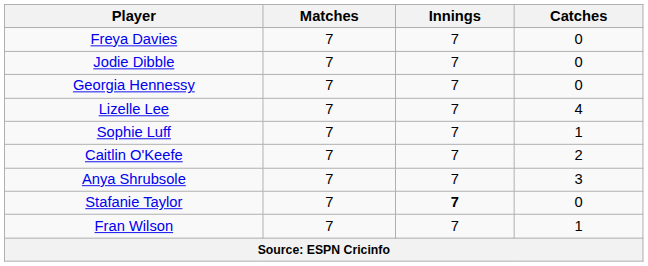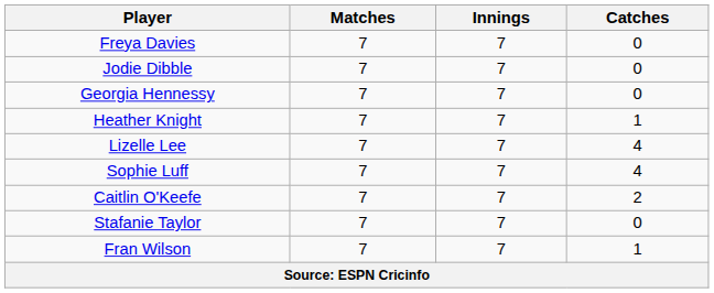+ row: Heather Knight | 7 | 7 | 1
Sophie Luff | Catches: 1 -> 4
- row: Anya Shrubsole | 7 | 7 | 3
Stafanie Taylor | Innings: bold -> normal
